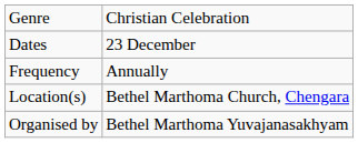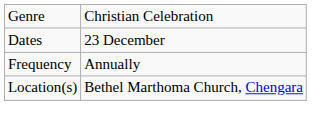- row: Organised by | Bethel Marthoma Yuvajanasakhyam
